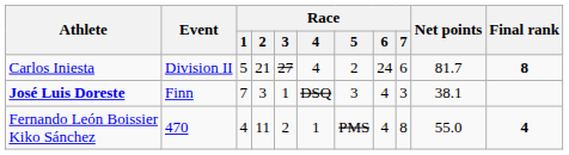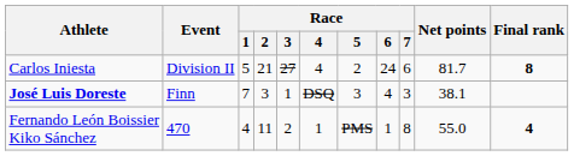Fernando León Boissier Kiko Sánchez | Race / 6: 4 -> 1
